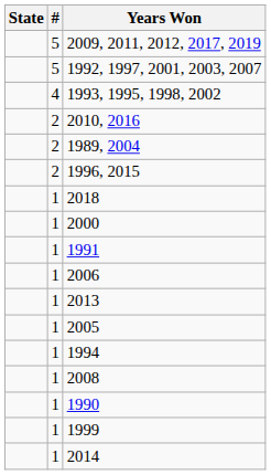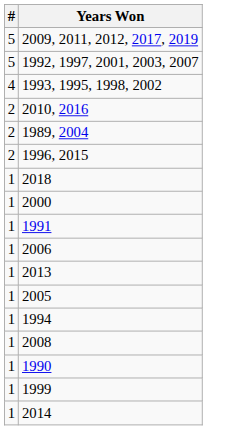- column: State
